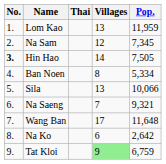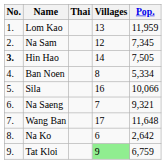Sila | Villages: 13 -> 16
